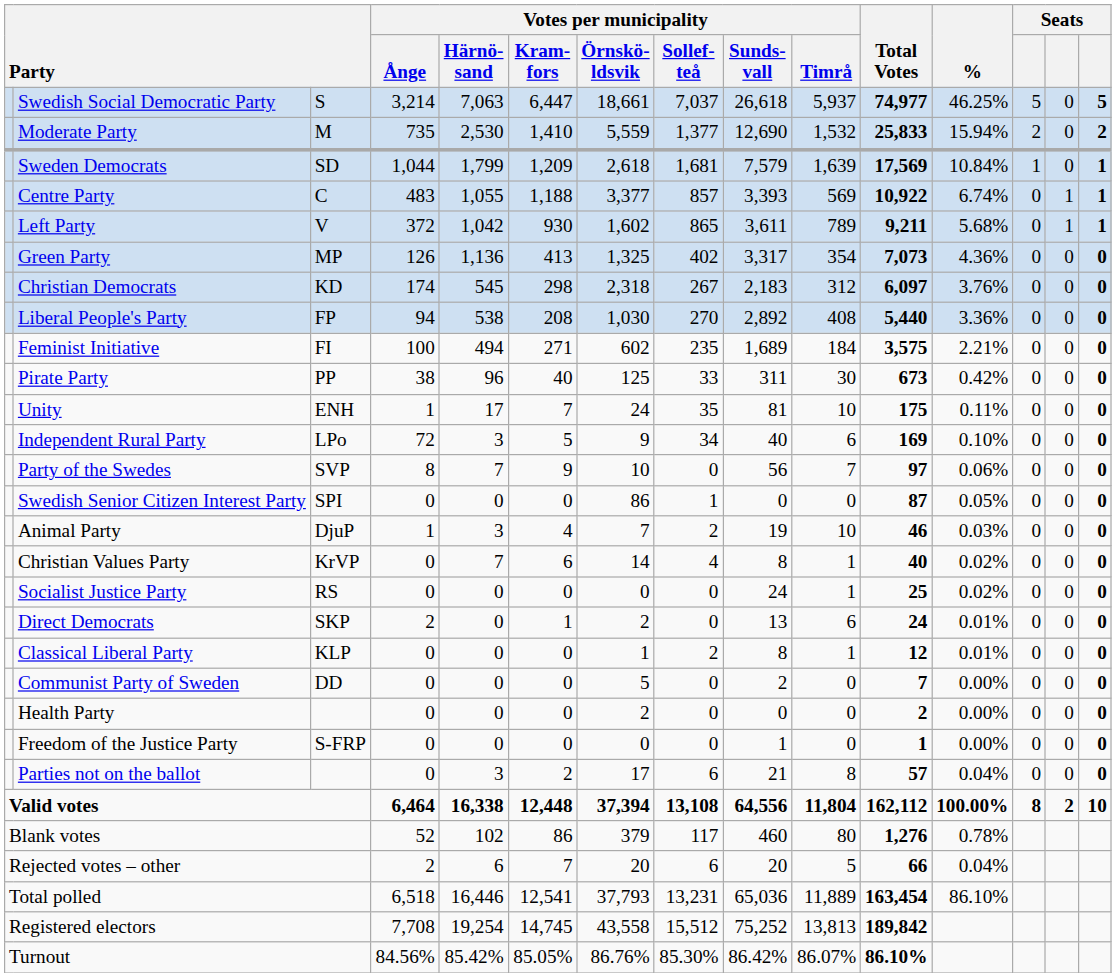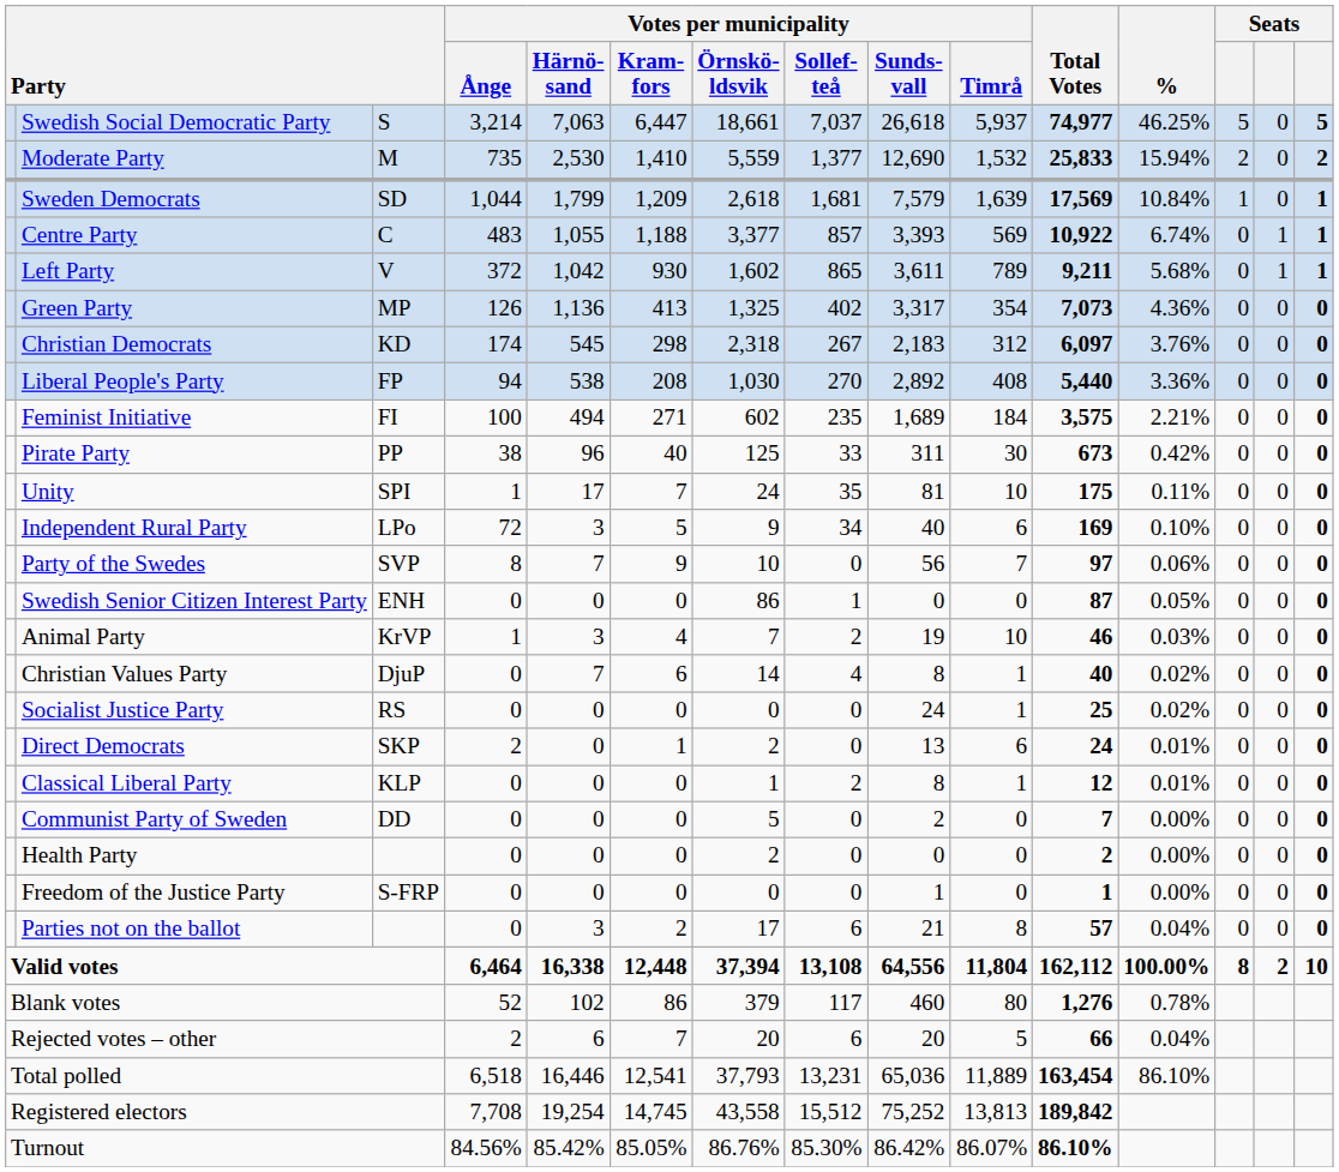Unity | column 3: ENH -> SPI
Swedish Senior Citizen Interest Party | column 3: SPI -> ENH
Animal Party | column 3: DjuP -> KrVP
Christian Values Party | column 3: KrVP -> DjuP
